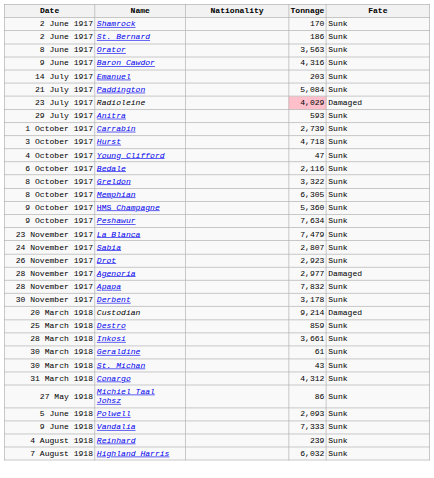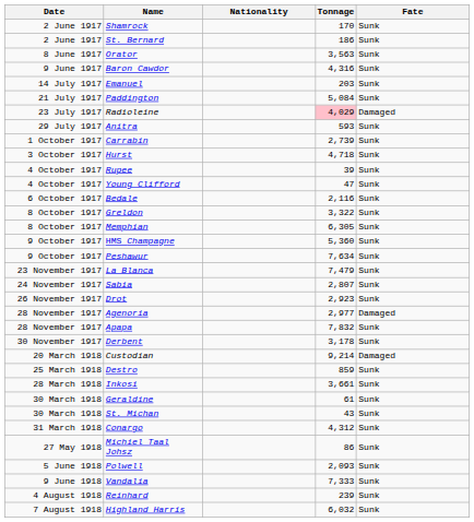+ row: 4 October 1917 | Rupee | 39 | Sunk
